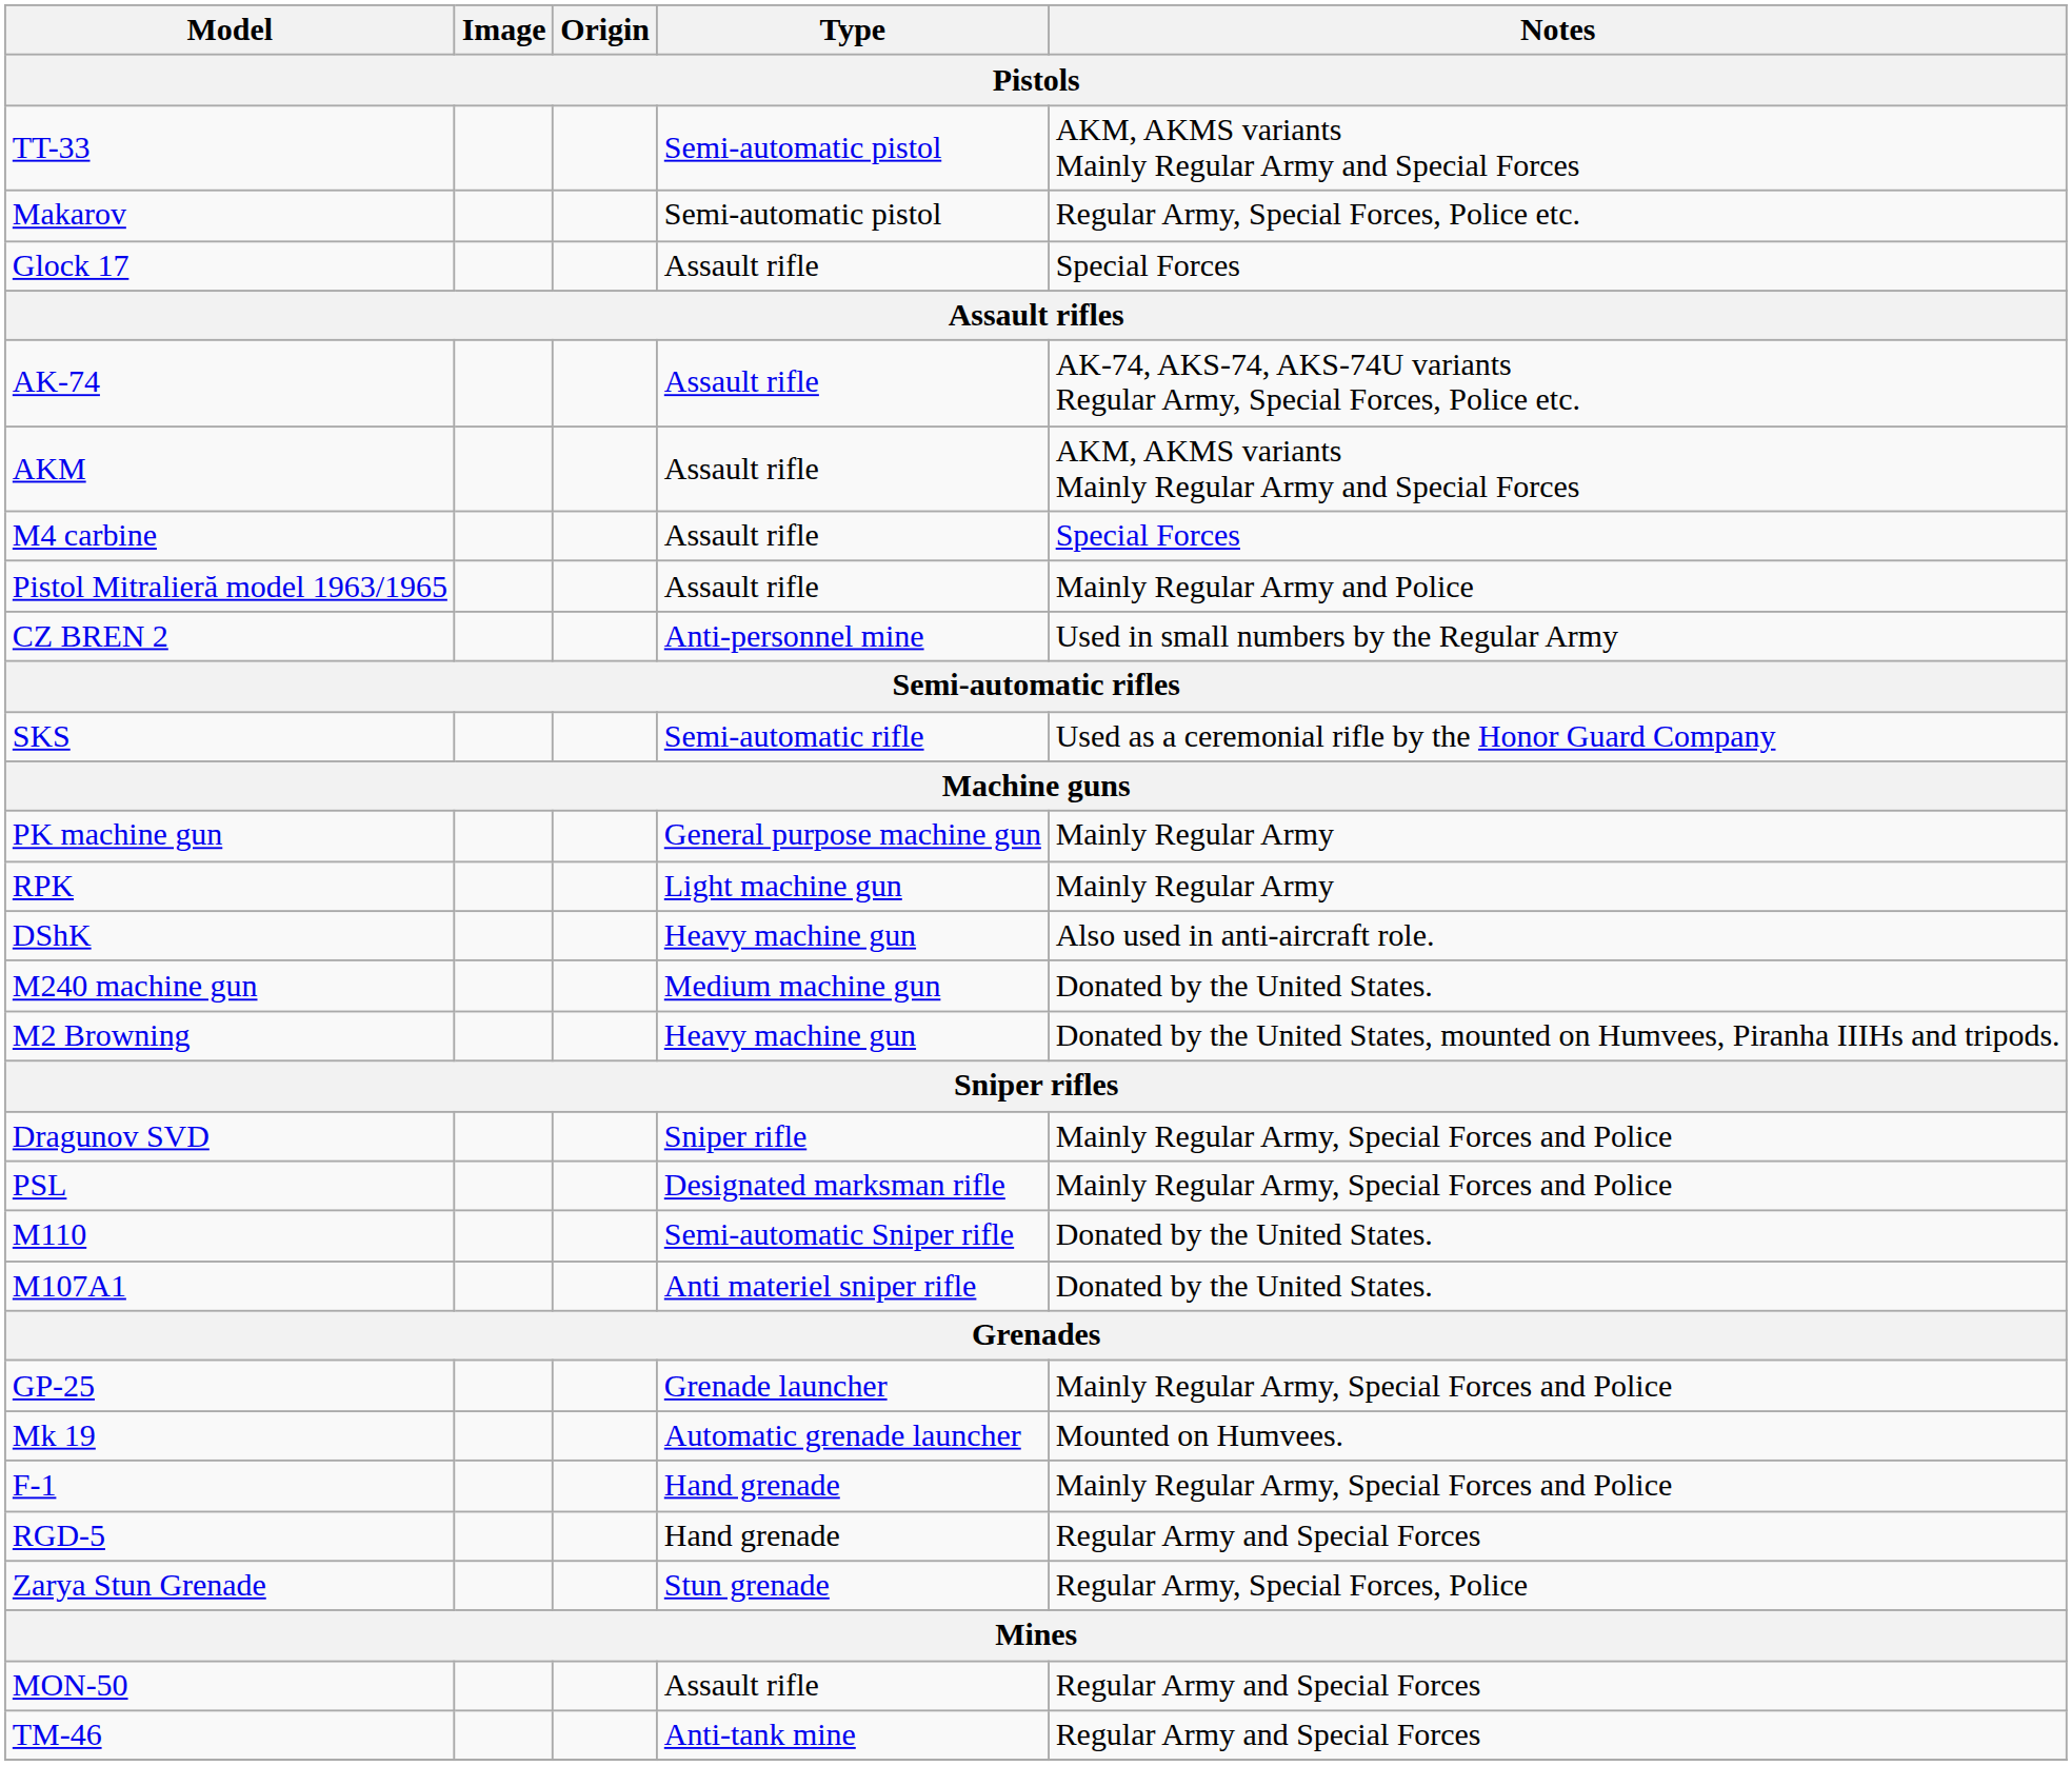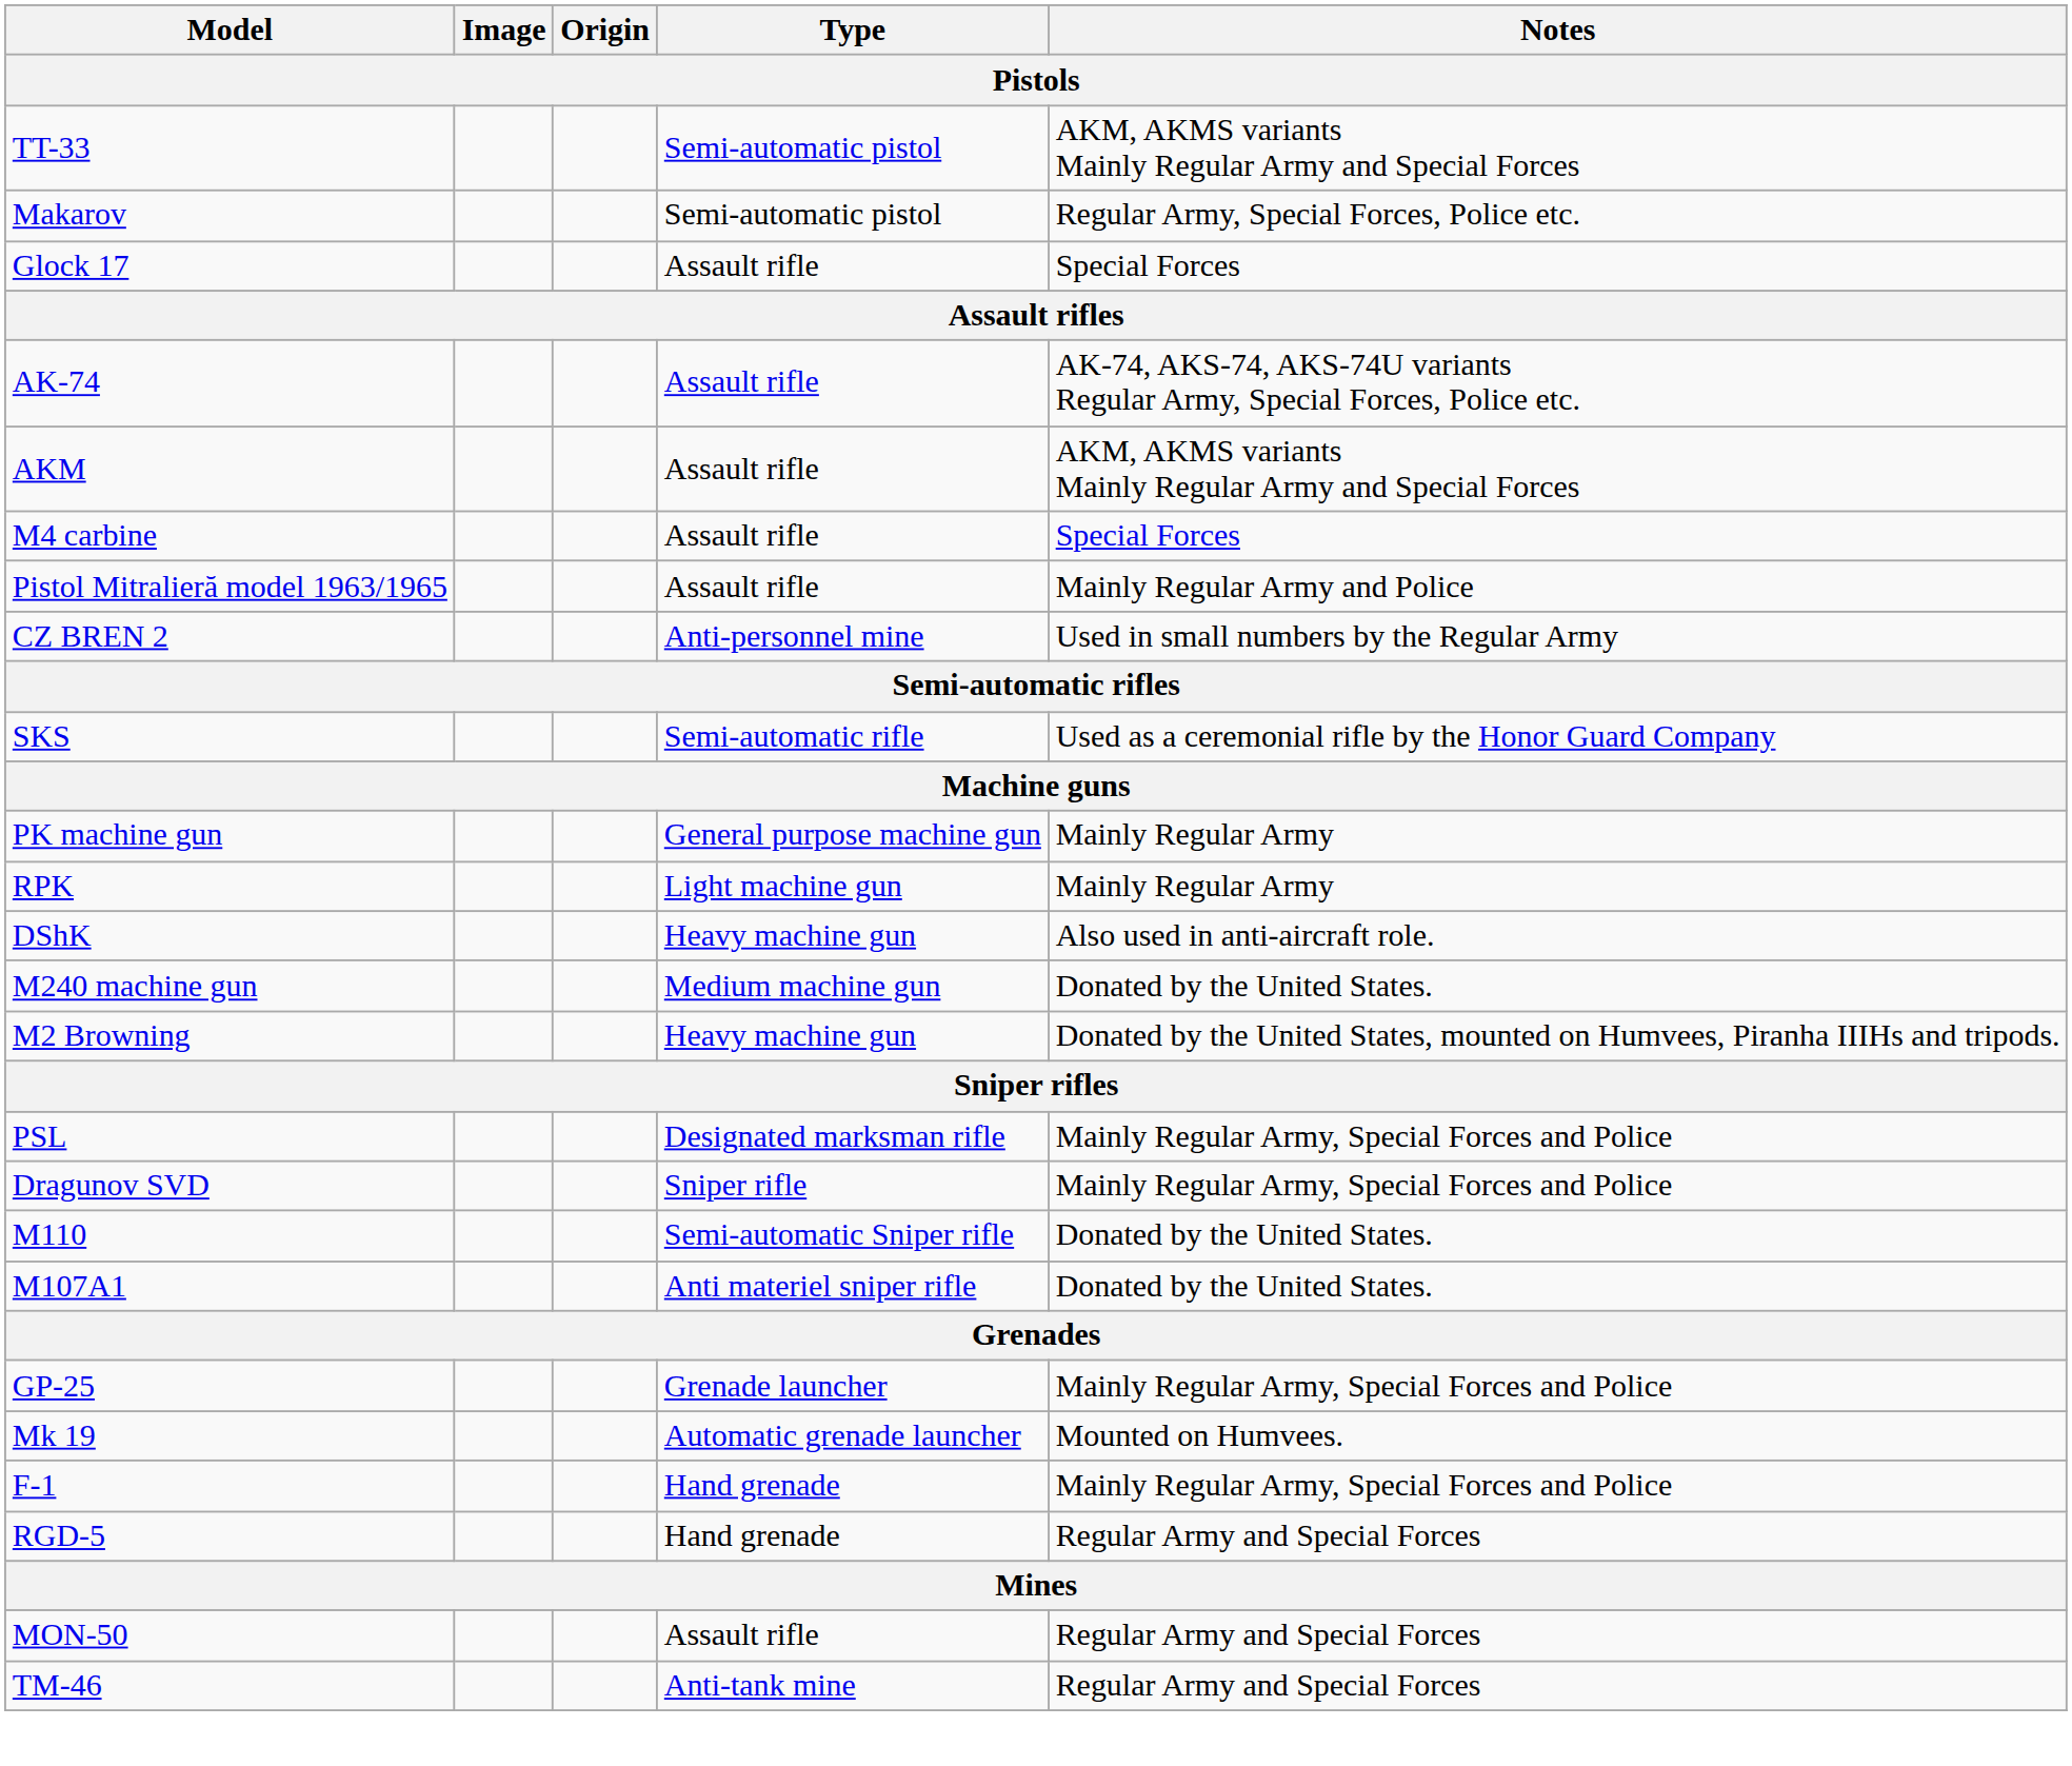rows swapped: Dragunov SVD <-> PSL
- row: Zarya Stun Grenade | Stun grenade | Regular Army, Special Forces, Police
